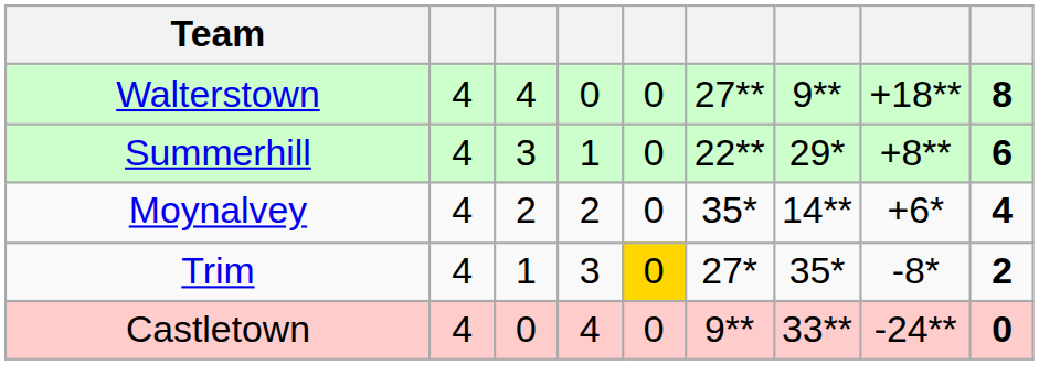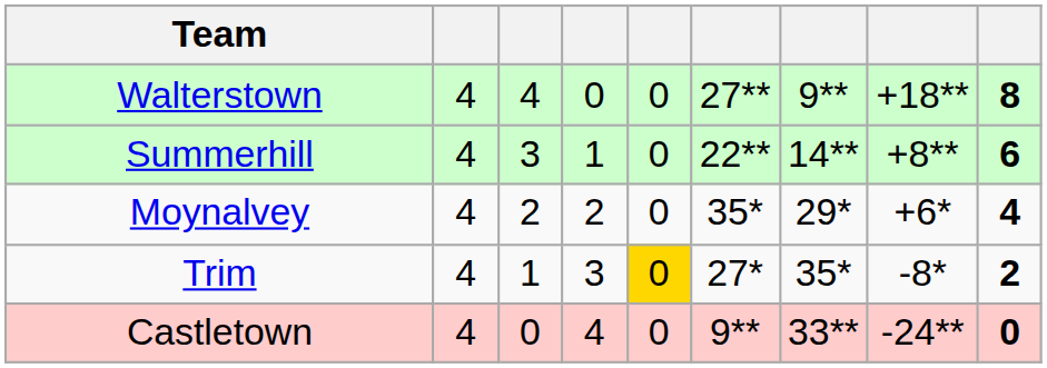Summerhill | column 7: 29* -> 14**
Moynalvey | column 7: 14** -> 29*
